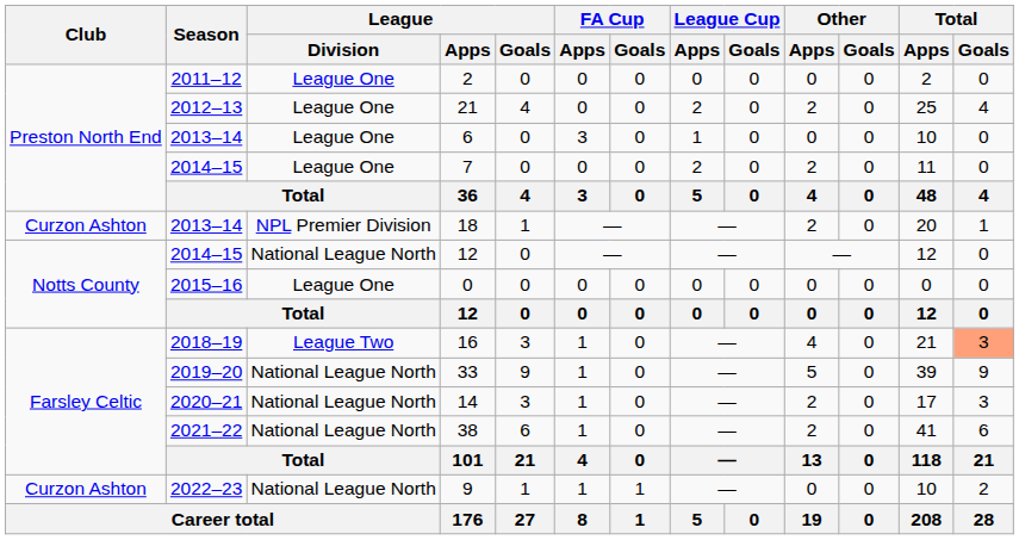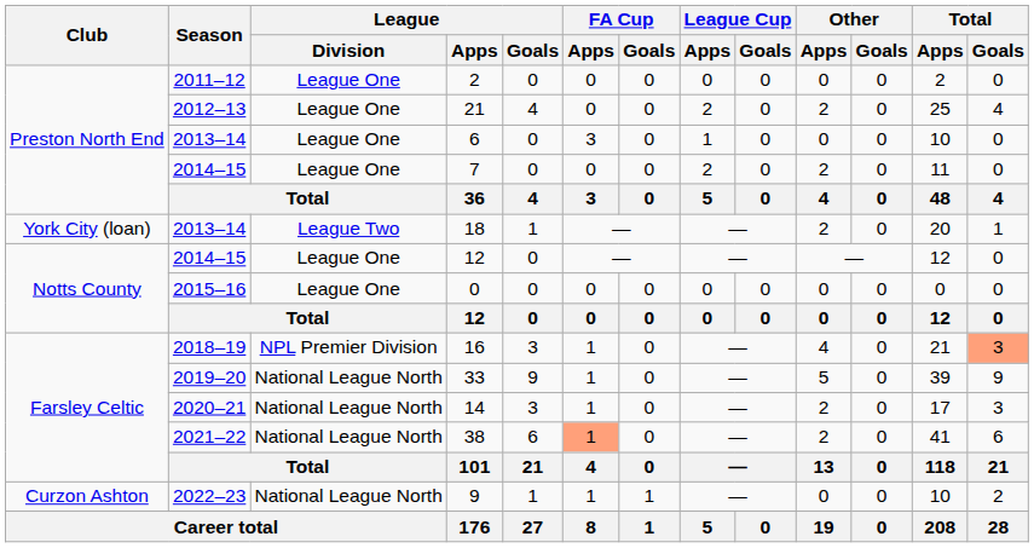18 | Club: Curzon Ashton -> York City (loan)
18 | League / Division: NPL Premier Division -> League Two
2014–15 / 12 | League / Division: National League North -> League One
16 | League / Division: League Two -> NPL Premier Division
38 | FA Cup / Apps: no background -> lightsalmon background
